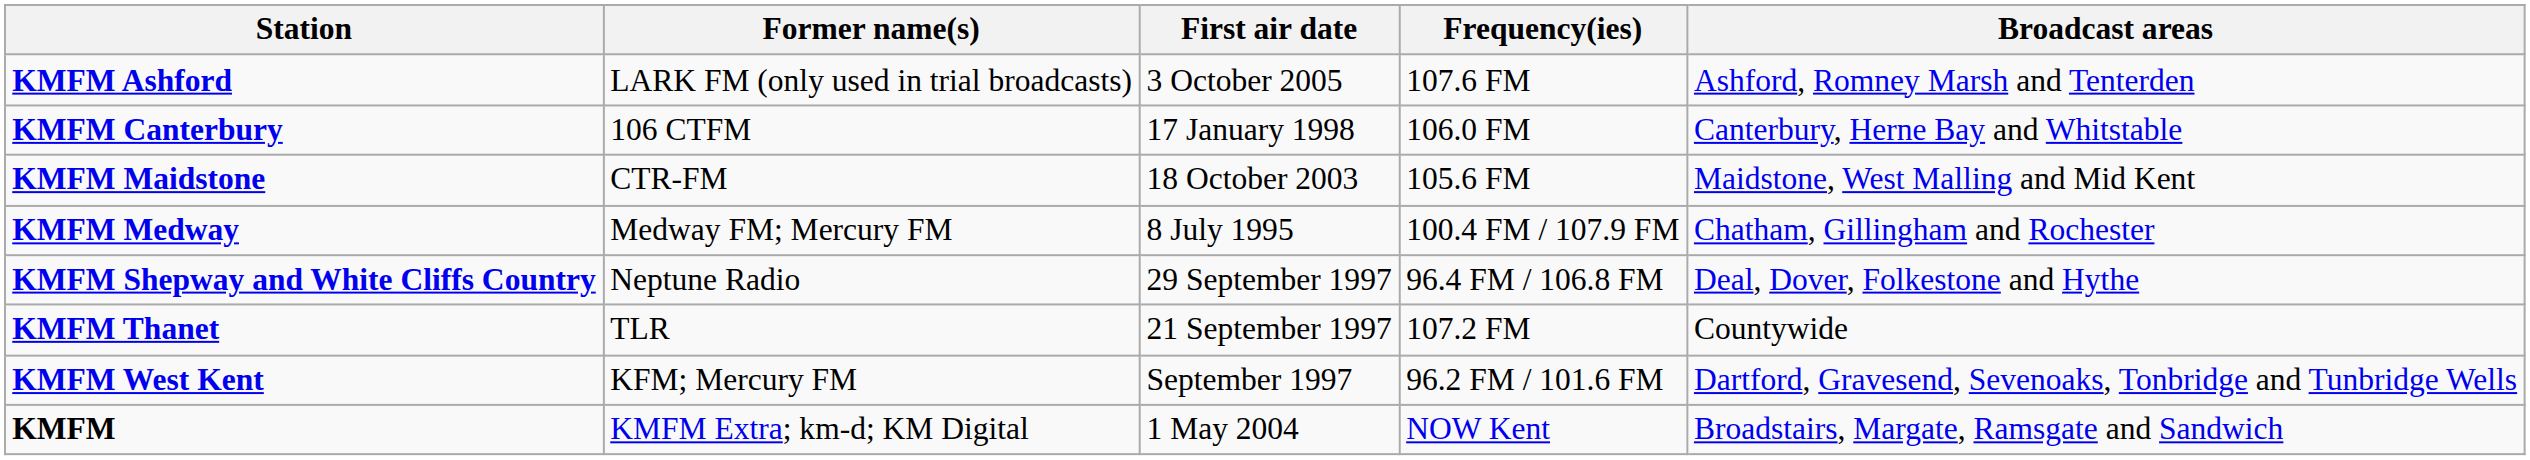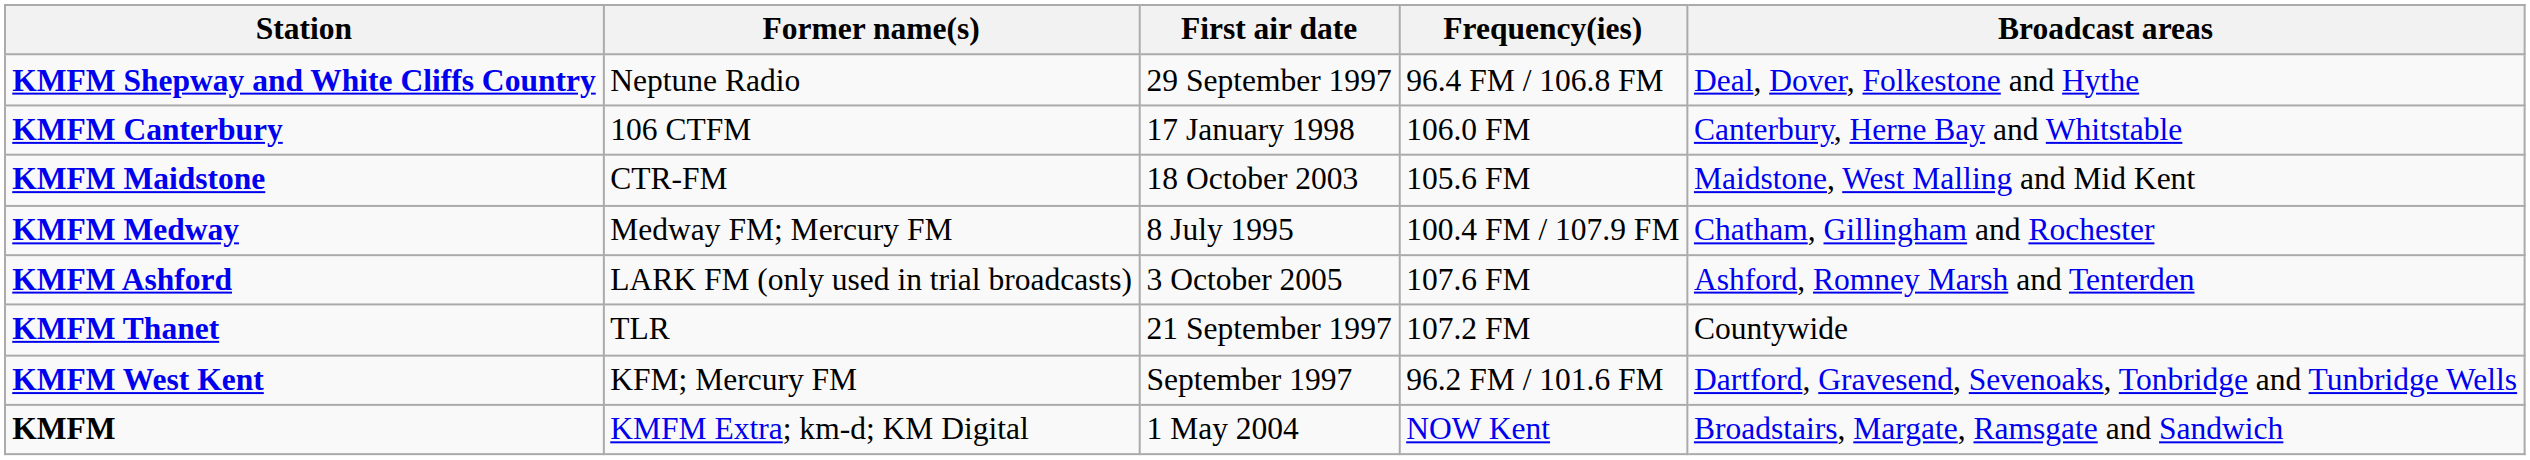rows swapped: KMFM Ashford <-> KMFM Shepway and White Cliffs Country
